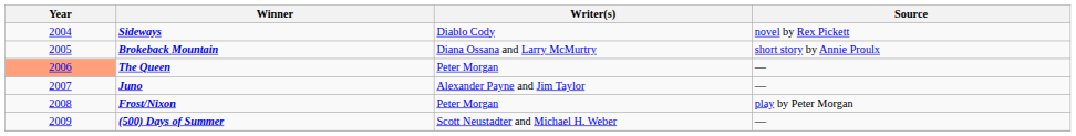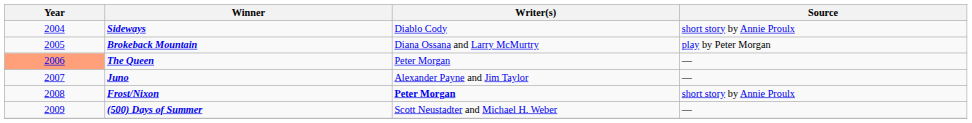Sideways | Source: novel by Rex Pickett -> short story by Annie Proulx
Brokeback Mountain | Source: short story by Annie Proulx -> play by Peter Morgan
Frost/Nixon | Writer(s): normal -> bold
Frost/Nixon | Source: play by Peter Morgan -> short story by Annie Proulx
